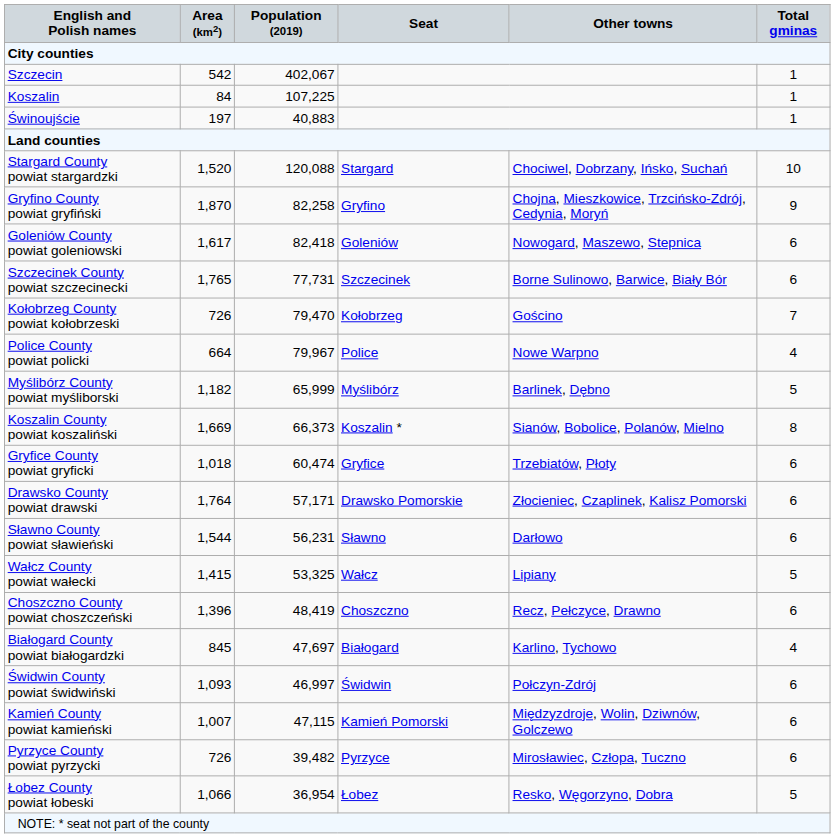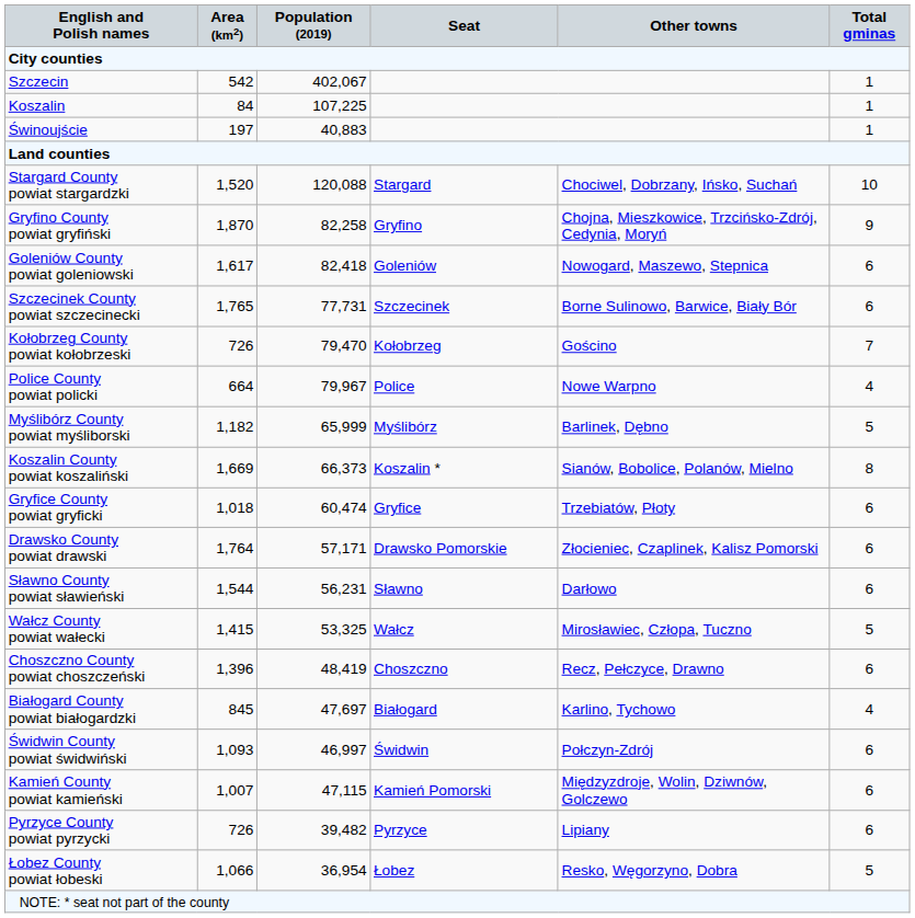Wałcz County powiat wałecki | Other towns: Lipiany -> Mirosławiec, Człopa, Tuczno
Pyrzyce County powiat pyrzycki | Other towns: Mirosławiec, Człopa, Tuczno -> Lipiany
